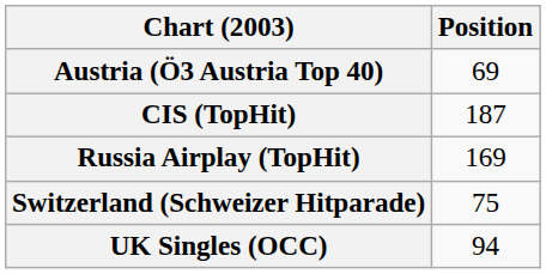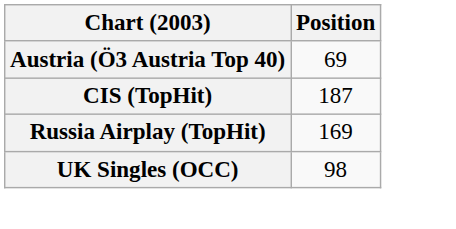- row: Switzerland (Schweizer Hitparade) | 75
UK Singles (OCC) | Position: 94 -> 98
